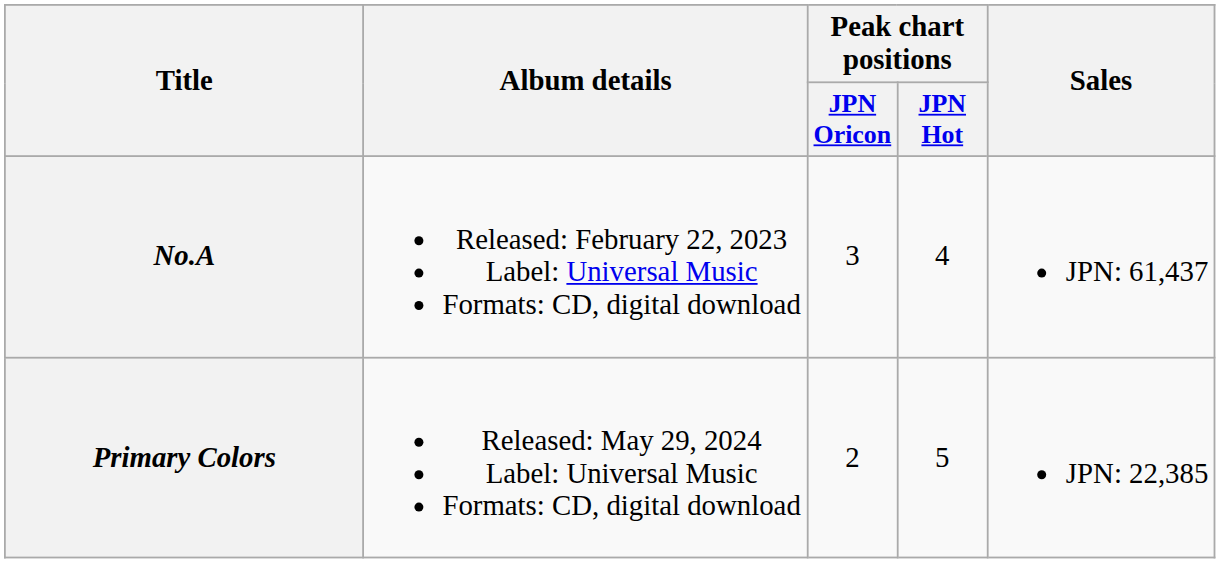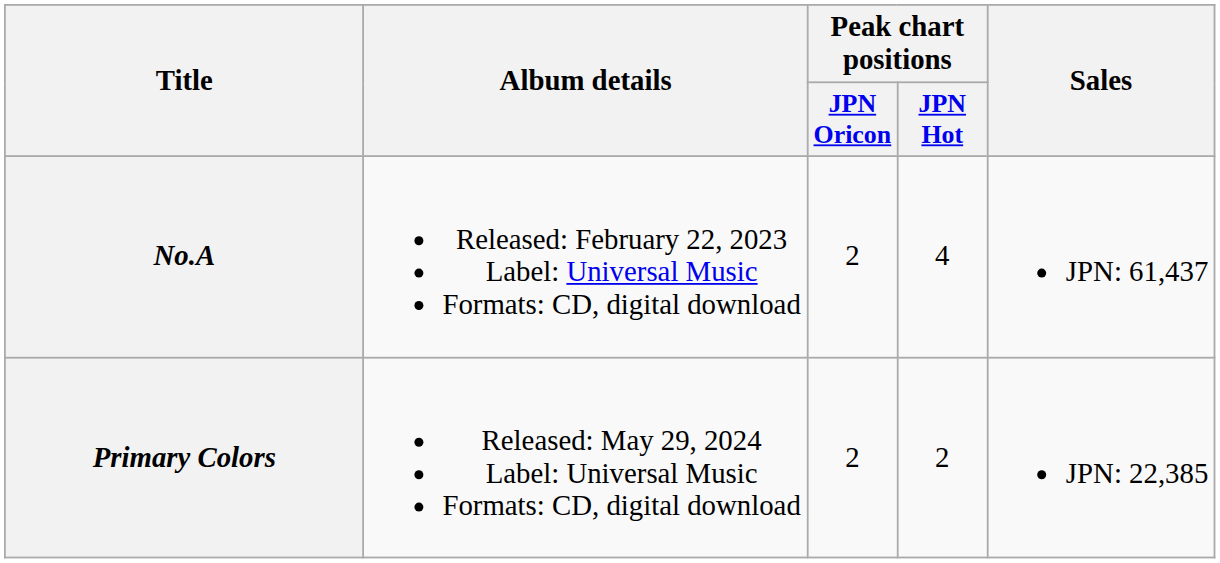No.A | Peak chart positions / JPN Oricon: 3 -> 2
Primary Colors | Peak chart positions / JPN Hot: 5 -> 2
